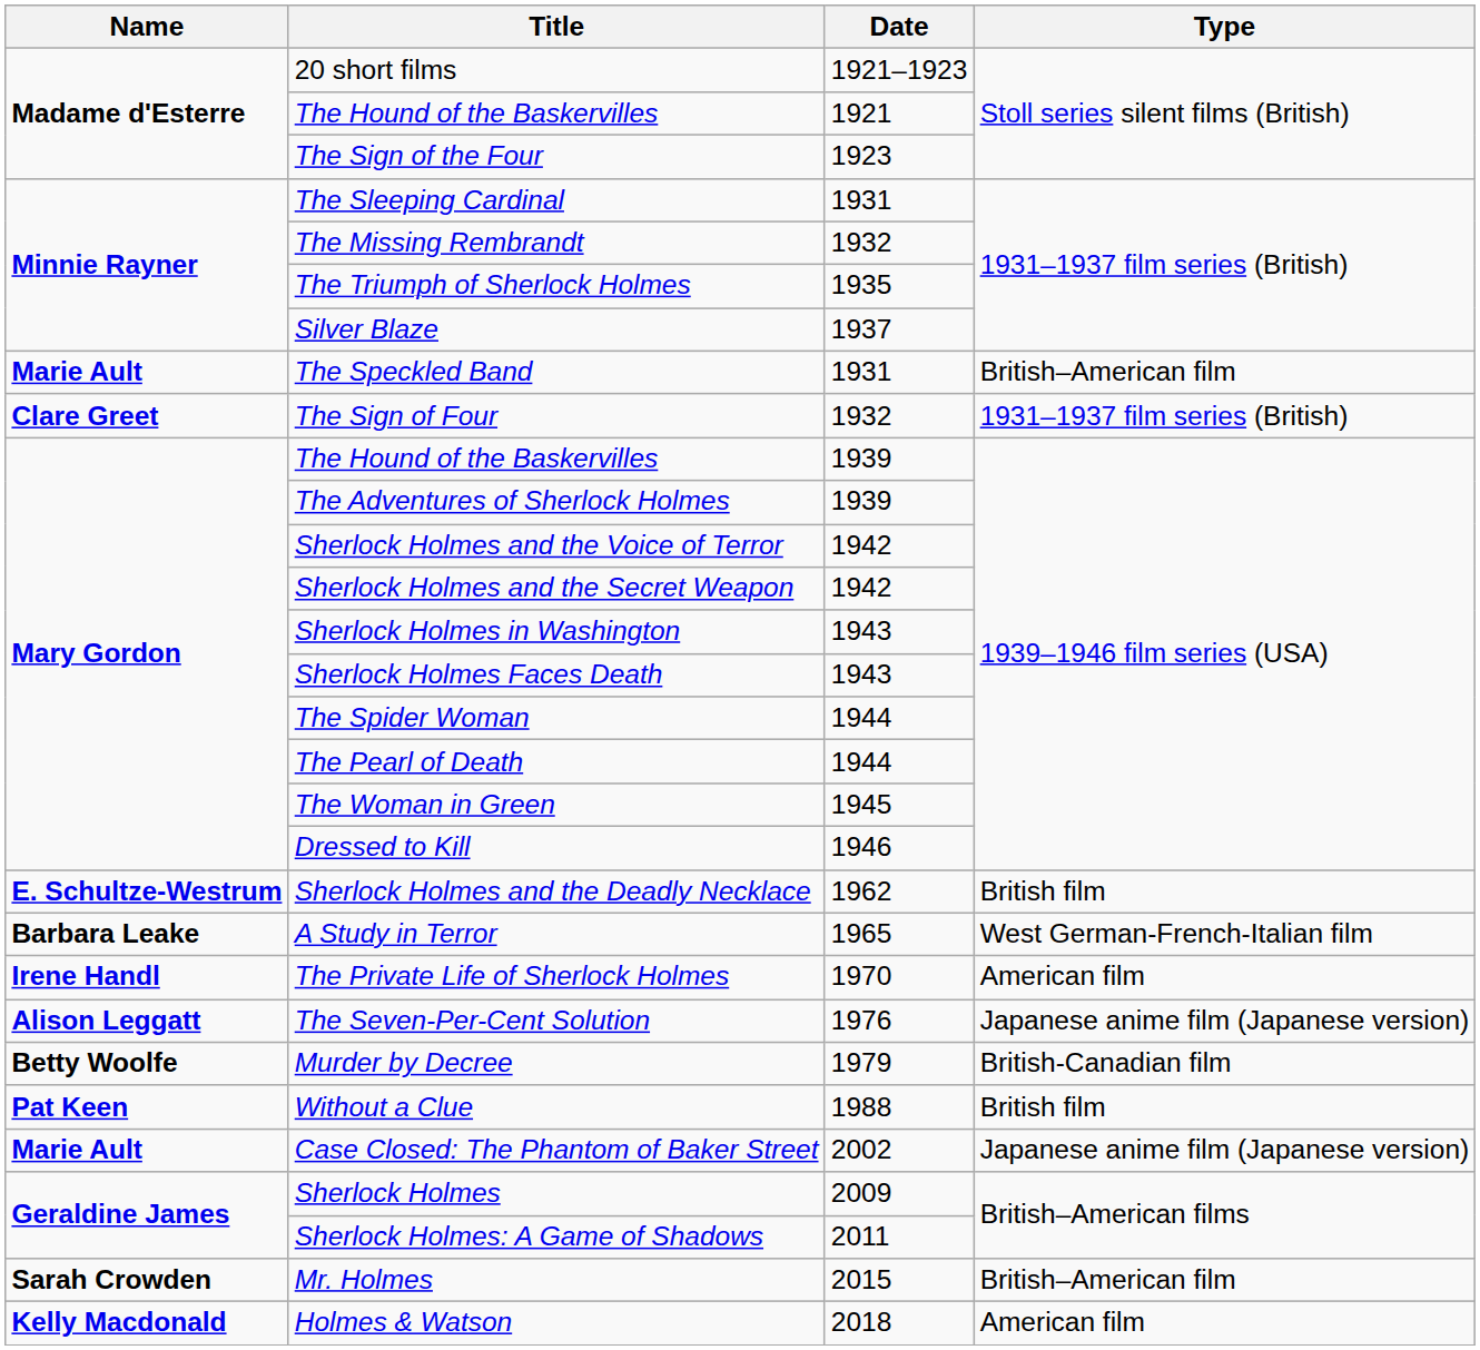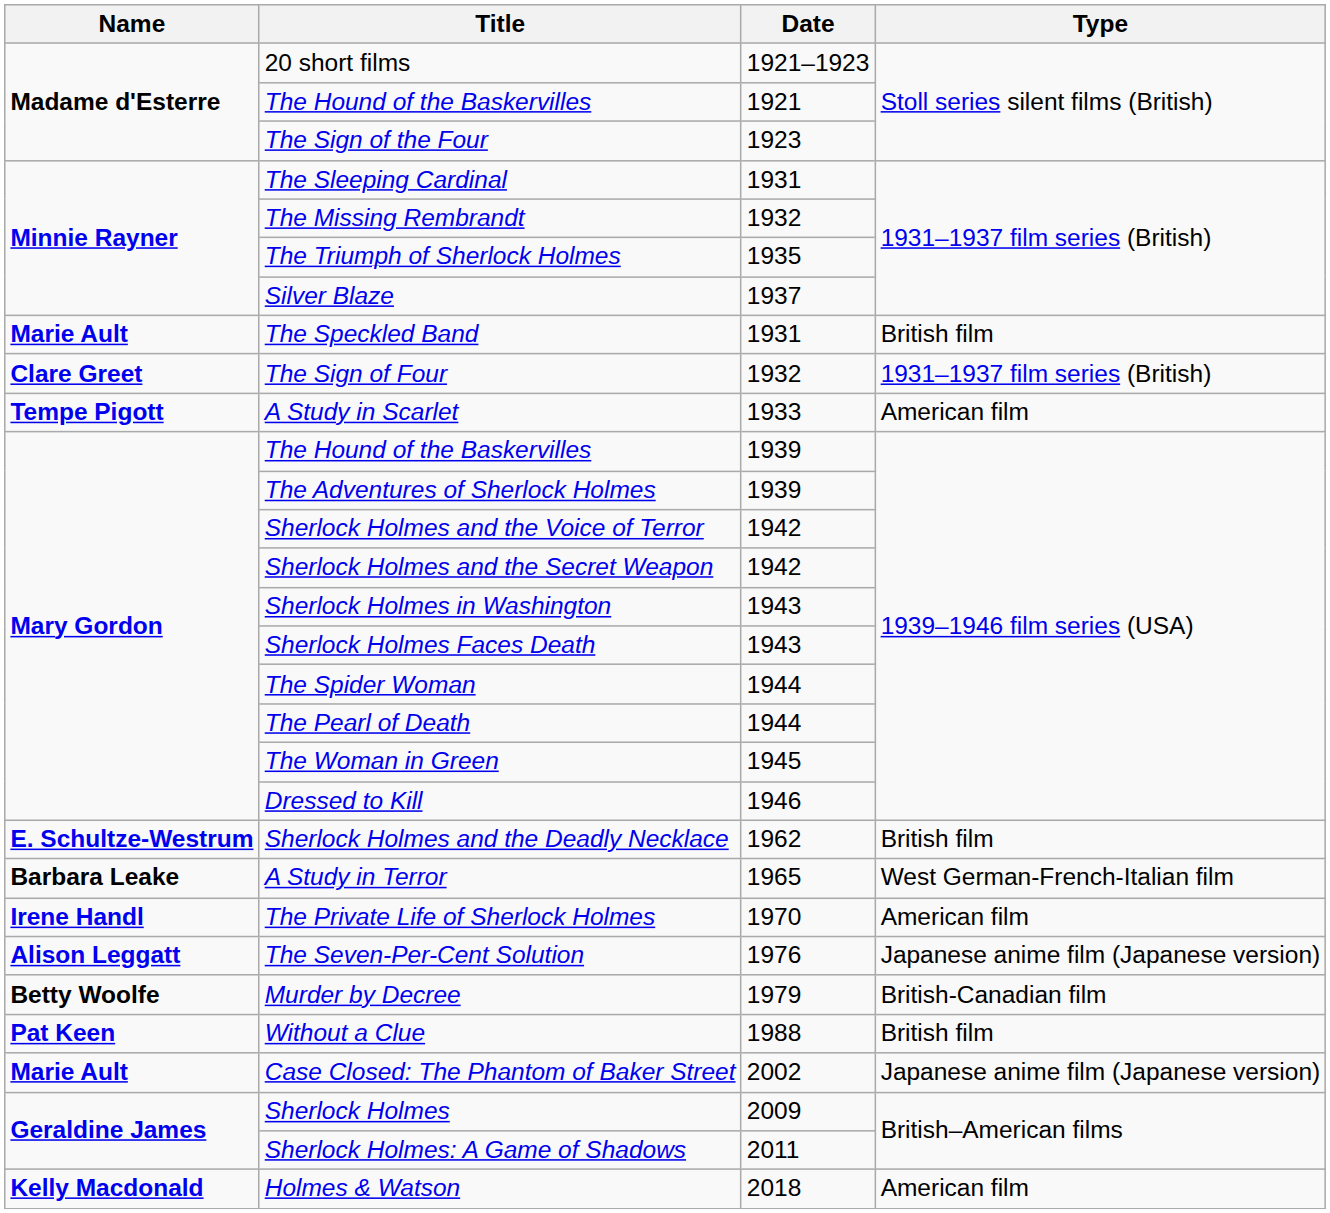The Speckled Band | Type: British–American film -> British film
+ row: Tempe Pigott | A Study in Scarlet | 1933 | American film
- row: Sarah Crowden | Mr. Holmes | 2015 | British–American film
